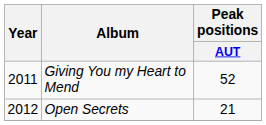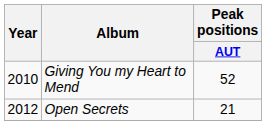Giving You my Heart to Mend | Year: 2011 -> 2010
